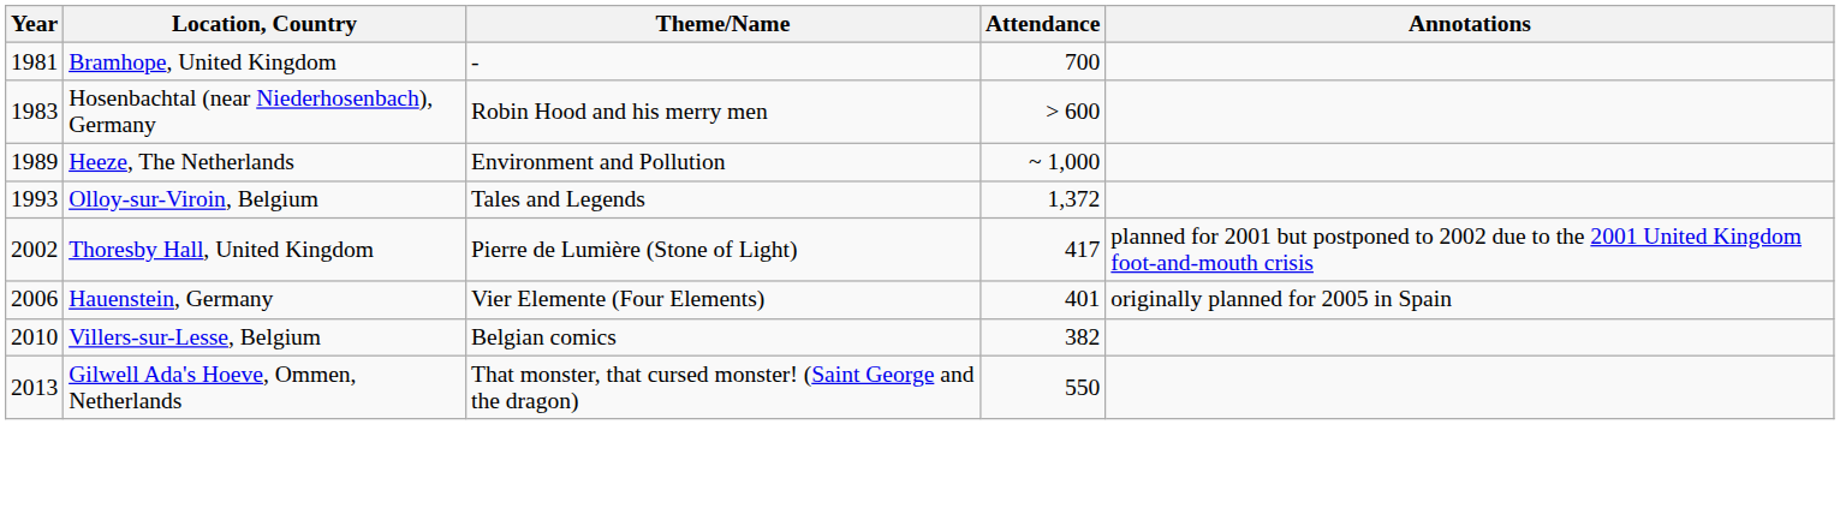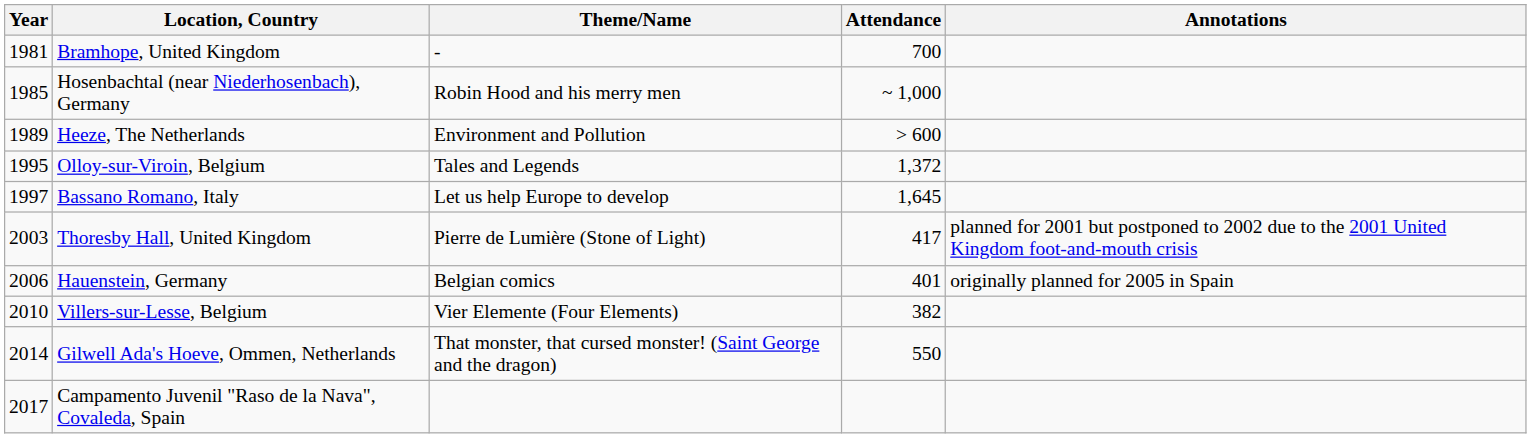Hosenbachtal (near Niederhosenbach), Germany | Year: 1983 -> 1985
Hosenbachtal (near Niederhosenbach), Germany | Attendance: > 600 -> ~ 1,000
Heeze, The Netherlands | Attendance: ~ 1,000 -> > 600
Olloy-sur-Viroin, Belgium | Year: 1993 -> 1995
+ row: 1997 | Bassano Romano, Italy | Let us help Europe to develop | 1,645
Thoresby Hall, United Kingdom | Year: 2002 -> 2003
Hauenstein, Germany | Theme/Name: Vier Elemente (Four Elements) -> Belgian comics
Villers-sur-Lesse, Belgium | Theme/Name: Belgian comics -> Vier Elemente (Four Elements)
Gilwell Ada's Hoeve, Ommen, Netherlands | Year: 2013 -> 2014
+ row: 2017 | Campamento Juvenil "Raso de la Nava", Covaleda, Spain
